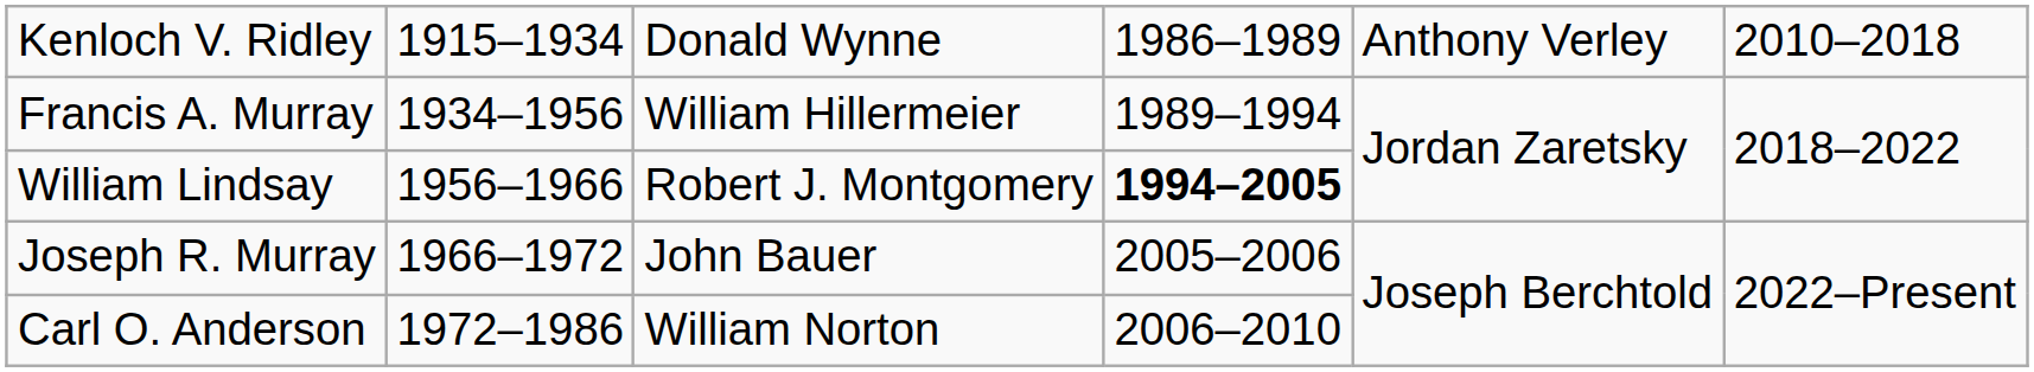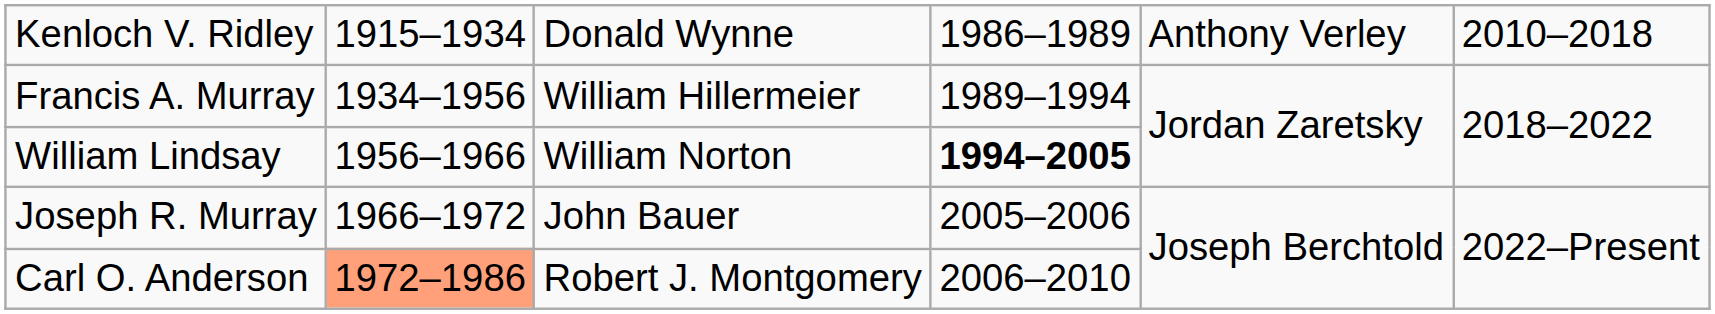William Lindsay | column 3: Robert J. Montgomery -> William Norton
Carl O. Anderson | column 2: no background -> lightsalmon background
Carl O. Anderson | column 3: William Norton -> Robert J. Montgomery
